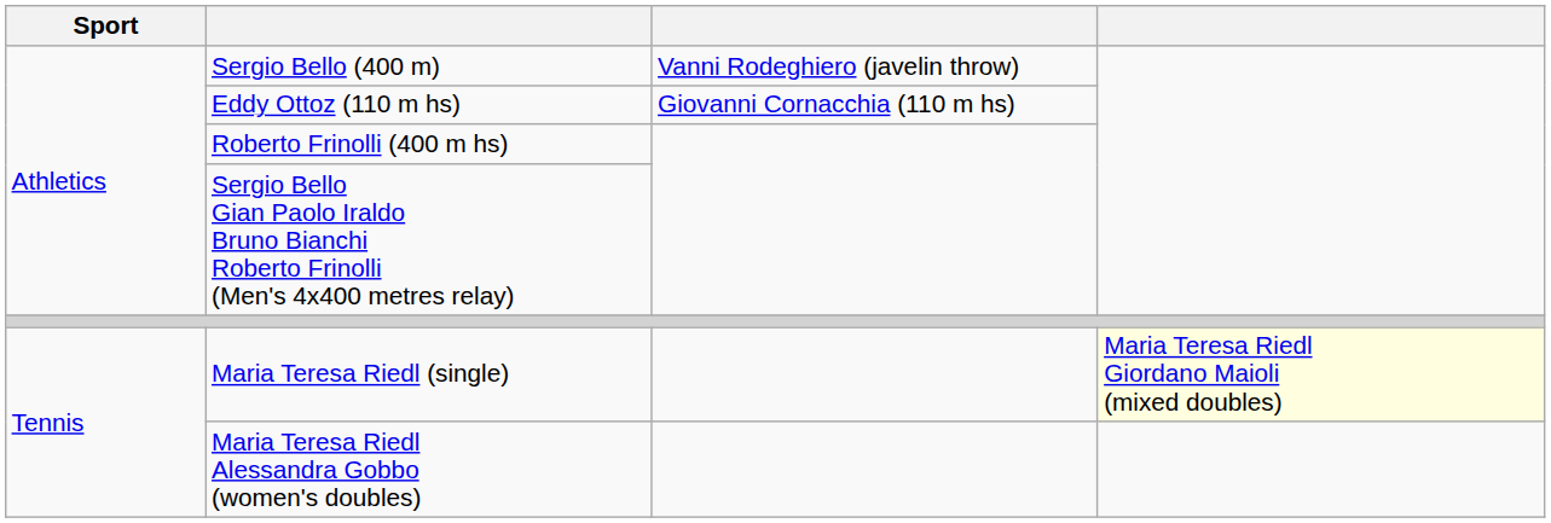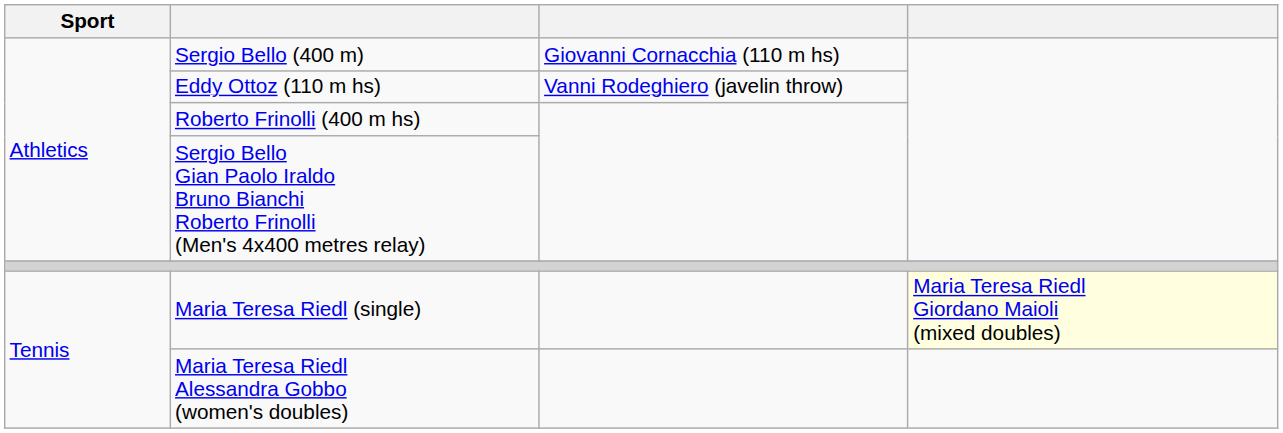Sergio Bello (400 m) | column 3: Vanni Rodeghiero (javelin throw) -> Giovanni Cornacchia (110 m hs)
Eddy Ottoz (110 m hs) | column 3: Giovanni Cornacchia (110 m hs) -> Vanni Rodeghiero (javelin throw)
